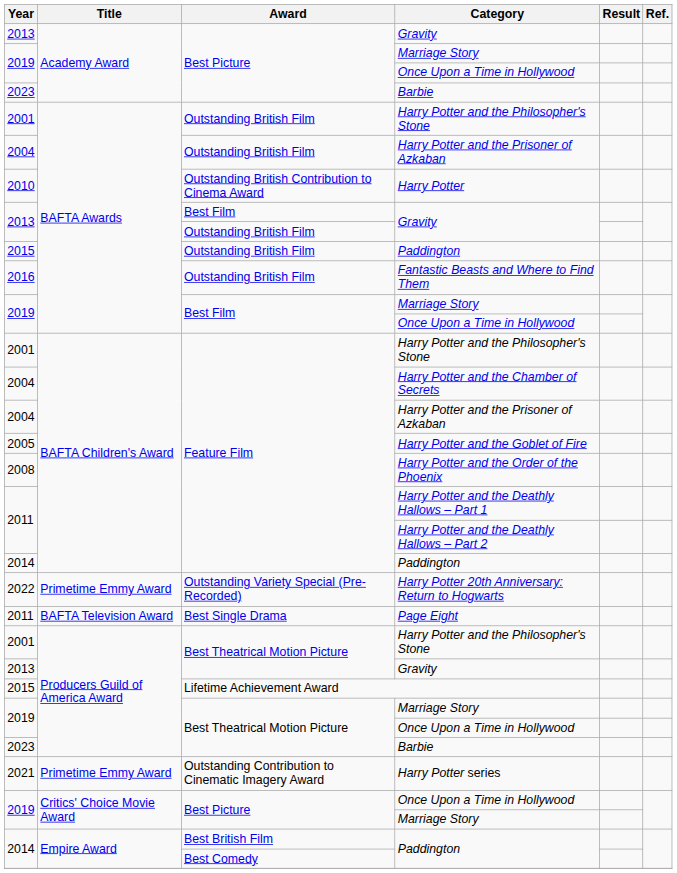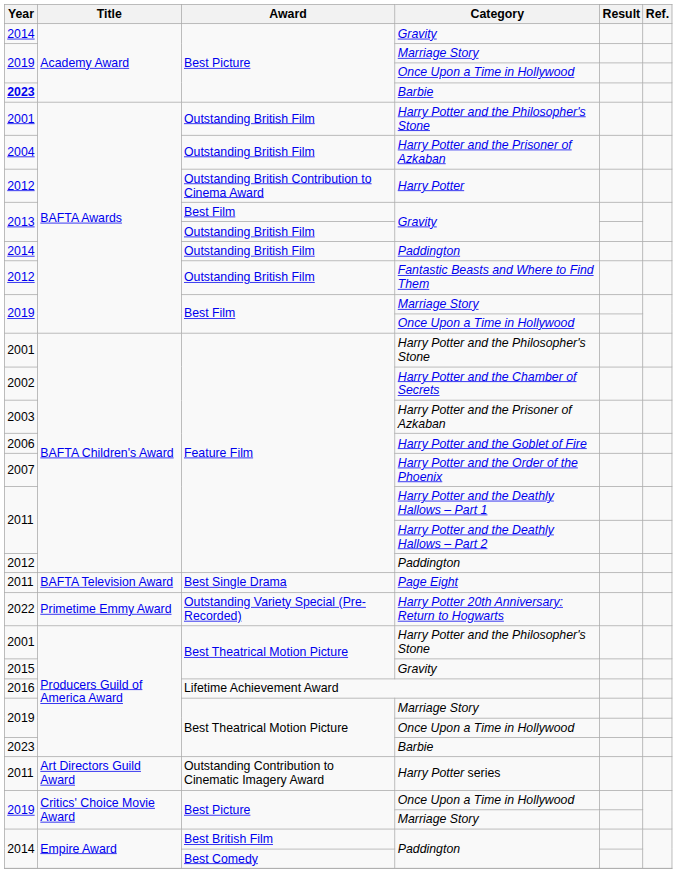Best Picture / Gravity | Year: 2013 -> 2014
Best Picture / Barbie | Year: normal -> bold
Harry Potter | Year: 2010 -> 2012
Outstanding British Film / Paddington | Year: 2015 -> 2014
Fantastic Beasts and Where to Find Them | Year: 2016 -> 2012
Harry Potter and the Chamber of Secrets | Year: 2004 -> 2002
Feature Film / Harry Potter and the Prisoner of Azkaban | Year: 2004 -> 2003
Harry Potter and the Goblet of Fire | Year: 2005 -> 2006
Harry Potter and the Order of the Phoenix | Year: 2008 -> 2007
Feature Film / Paddington | Year: 2014 -> 2012
rows swapped: Page Eight <-> Harry Potter 20th Anniversary: Return to Hogwarts
Best Theatrical Motion Picture / Gravity | Year: 2013 -> 2015
Lifetime Achievement Award | Year: 2015 -> 2016
Harry Potter series | Year: 2021 -> 2011
Harry Potter series | Title: Primetime Emmy Award -> Art Directors Guild Award
